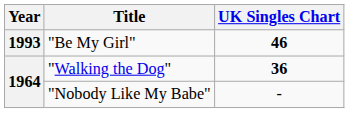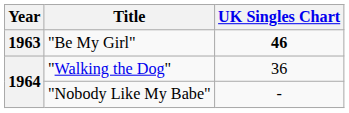"Be My Girl" | Year: 1993 -> 1963
"Walking the Dog" | UK Singles Chart: bold -> normal
